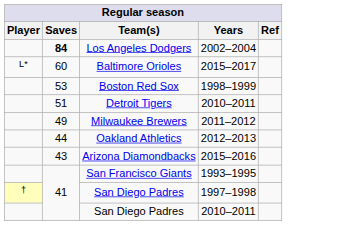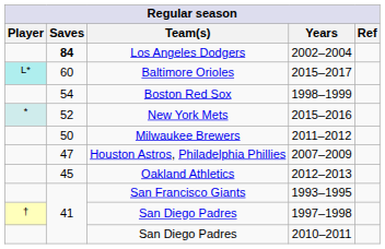Baltimore Orioles | Player: no background -> paleturquoise background
Boston Red Sox | Saves: 53 -> 54
+ row: * | 52 | New York Mets | 2015–2016
- row: 51 | Detroit Tigers | 2010–2011
Milwaukee Brewers | Saves: 49 -> 50
+ row: 47 | Houston Astros, Philadelphia Phillies | 2007–2009
Oakland Athletics | Saves: 44 -> 45
- row: 43 | Arizona Diamondbacks | 2015–2016
